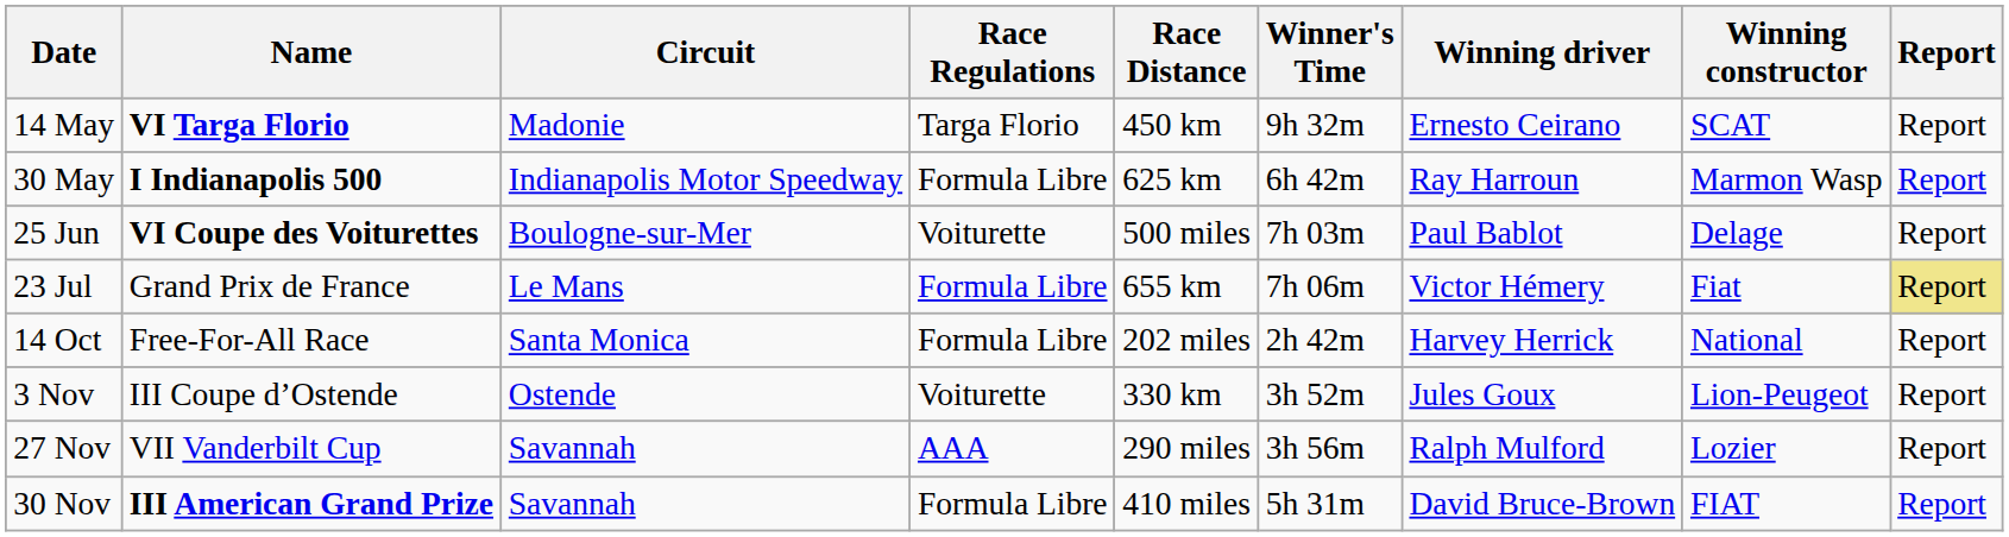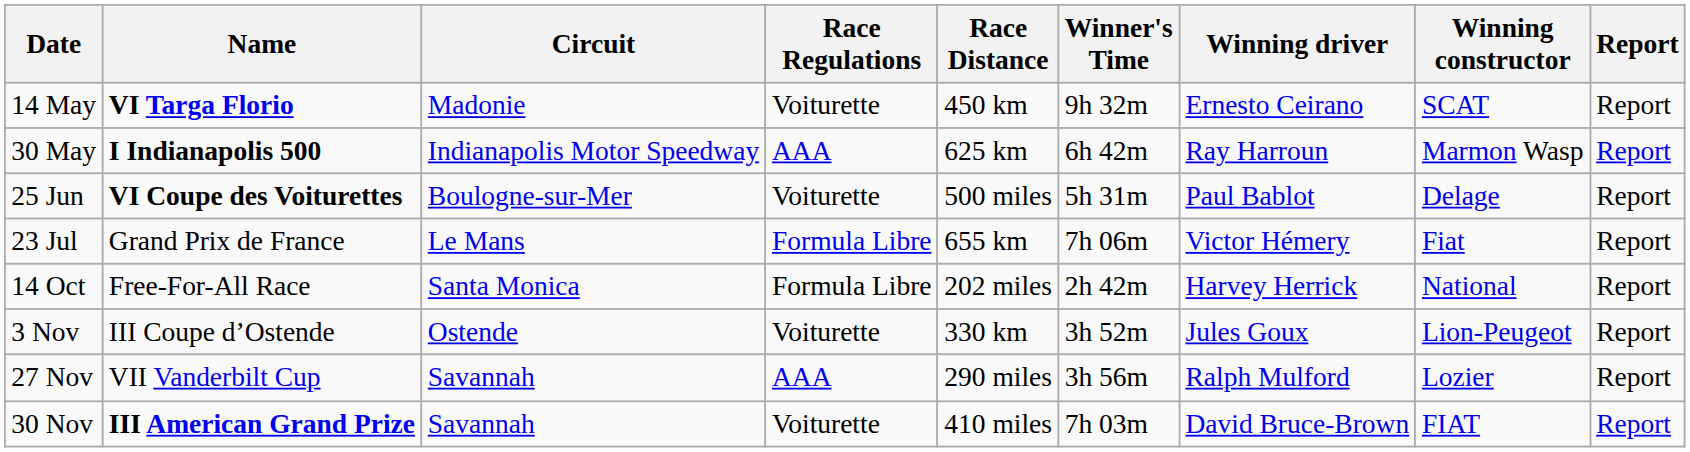14 May | Race Regulations: Targa Florio -> Voiturette
30 May | Race Regulations: Formula Libre -> AAA
25 Jun | Winner's Time: 7h 03m -> 5h 31m
23 Jul | Report: khaki background -> no background
30 Nov | Race Regulations: Formula Libre -> Voiturette
30 Nov | Winner's Time: 5h 31m -> 7h 03m
